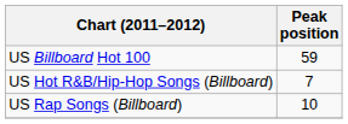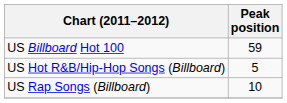US Hot R&B/Hip-Hop Songs (Billboard) | Peak position: 7 -> 5
